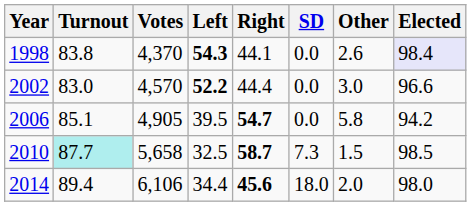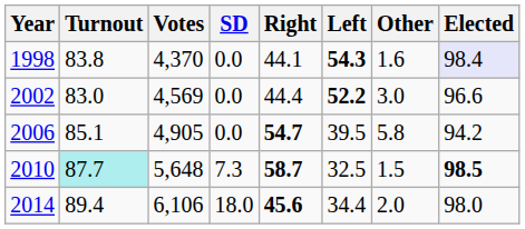columns swapped: Left <-> SD
1998 | Other: 2.6 -> 1.6
2002 | Votes: 4,570 -> 4,569
2010 | Votes: 5,658 -> 5,648
2010 | Elected: normal -> bold
